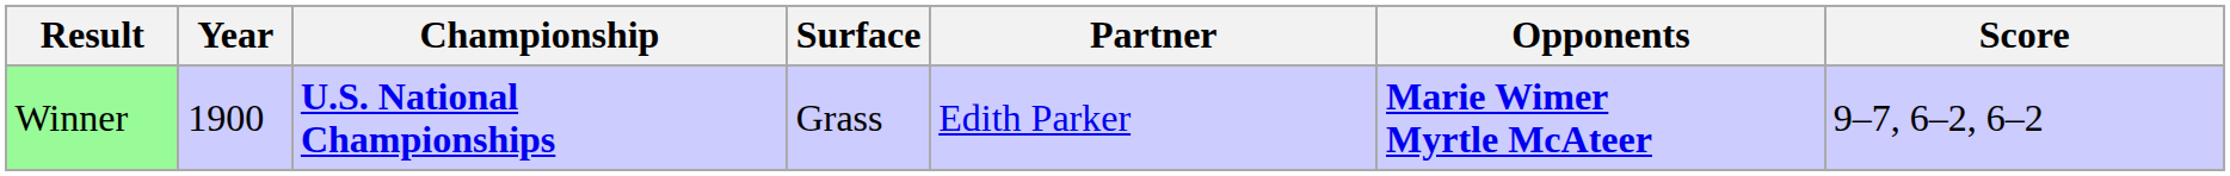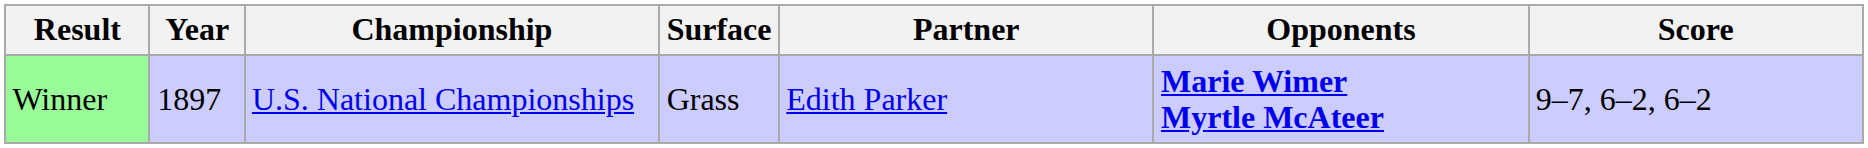Winner | Year: 1900 -> 1897
Winner | Championship: bold -> normal
